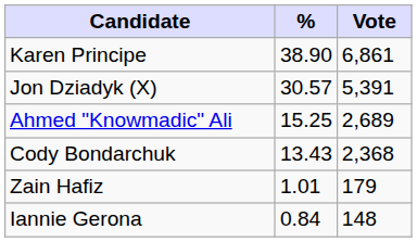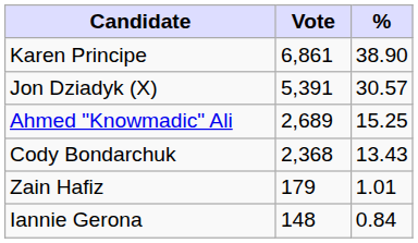columns swapped: Vote <-> %
